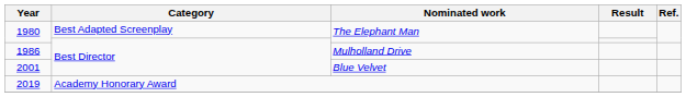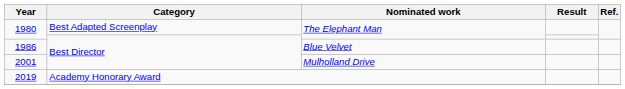1986 | Nominated work: Mulholland Drive -> Blue Velvet
2001 | Nominated work: Blue Velvet -> Mulholland Drive
